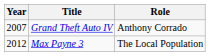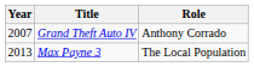Max Payne 3 | Year: 2012 -> 2013
